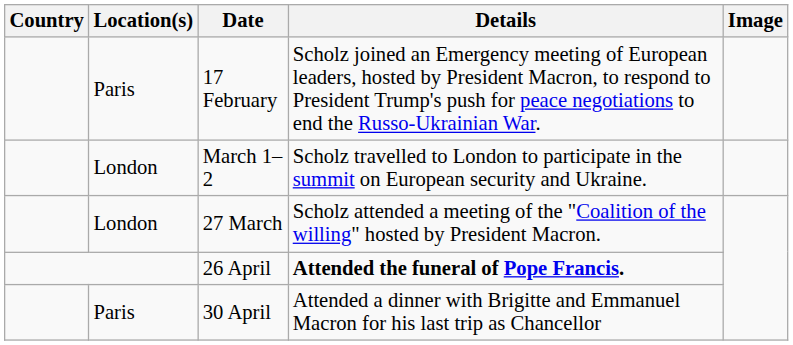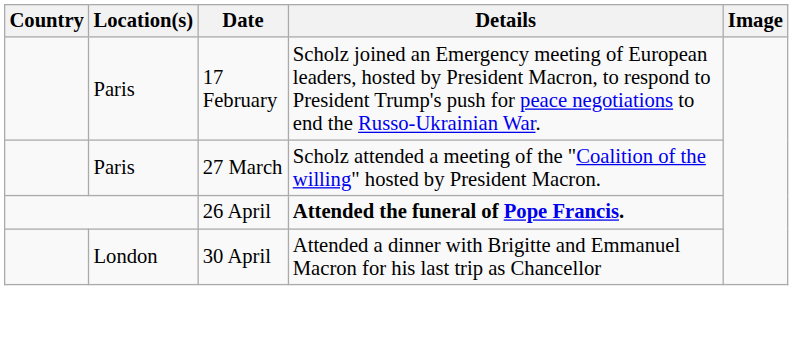- row: London | March 1–2 | Scholz travelled to London to participate in the summit on European security and Ukraine.
27 March | Location(s): London -> Paris
30 April | Location(s): Paris -> London
